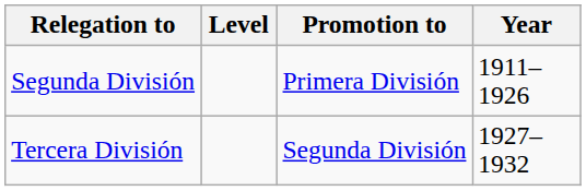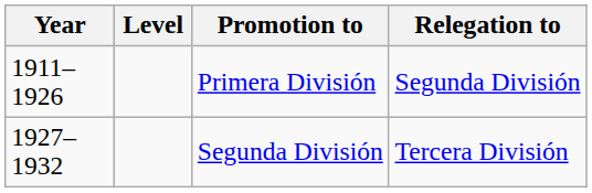columns swapped: Year <-> Relegation to
